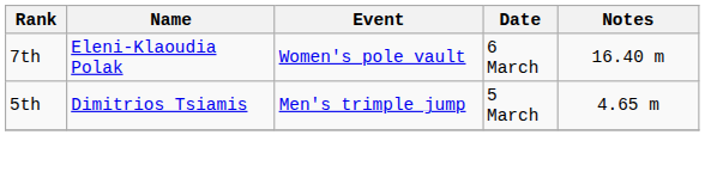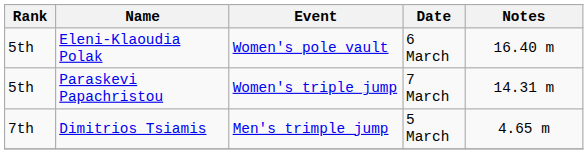Eleni-Klaoudia Polak | Rank: 7th -> 5th
+ row: 5th | Paraskevi Papachristou | Women's triple jump | 7 March | 14.31 m
Dimitrios Tsiamis | Rank: 5th -> 7th
